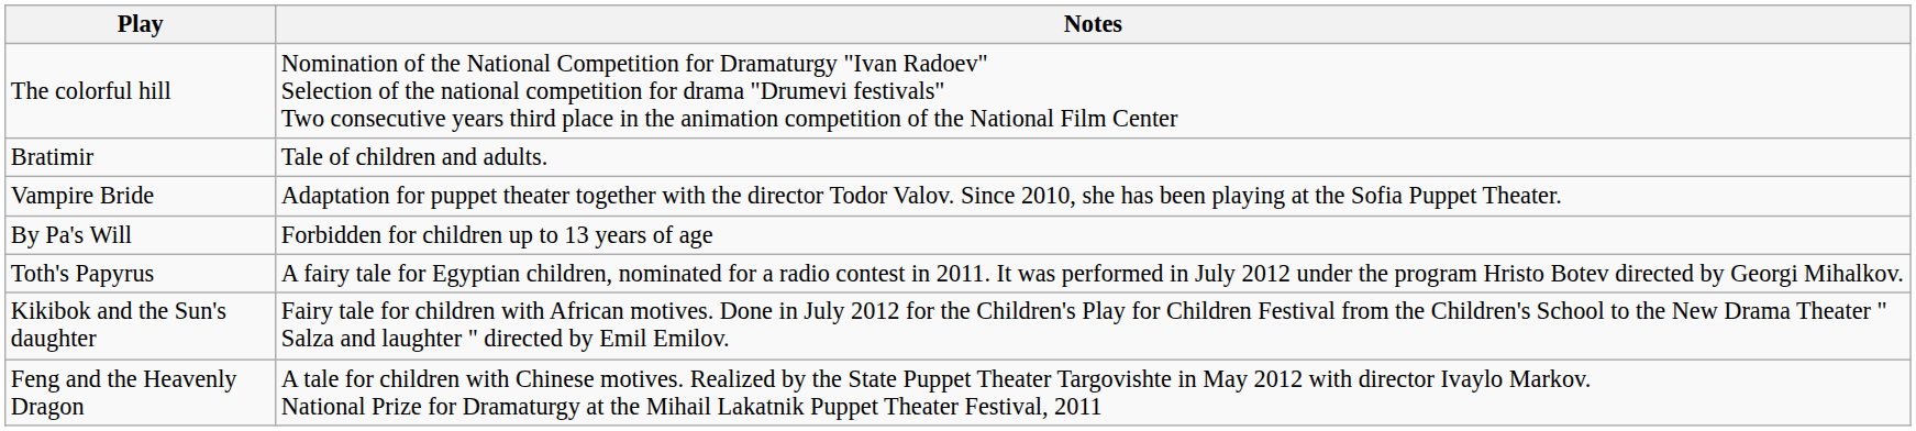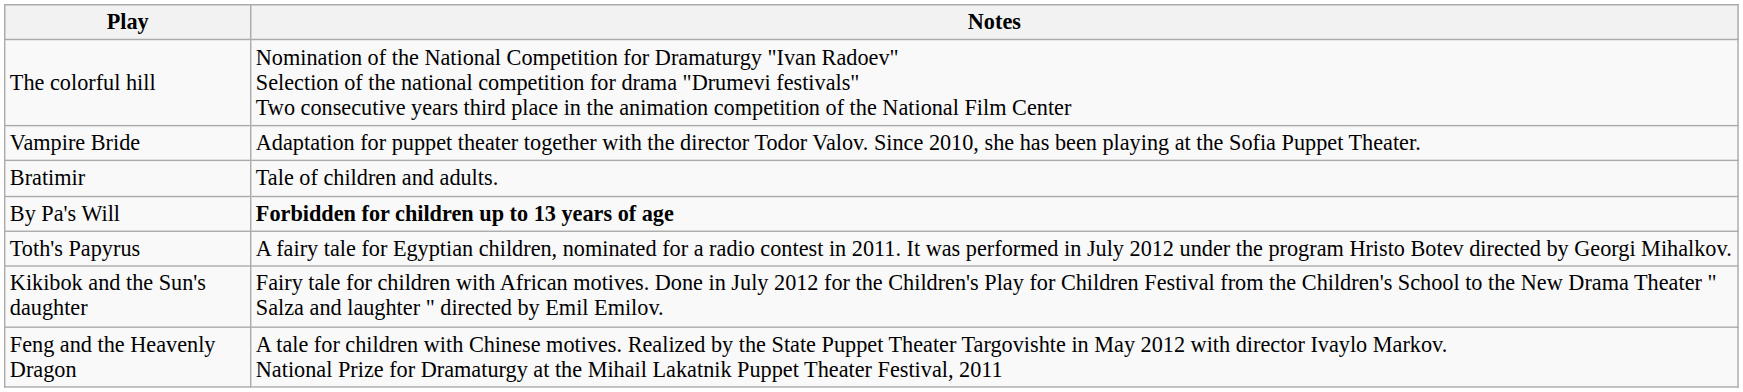rows swapped: Vampire Bride <-> Bratimir
By Pa's Will | Notes: normal -> bold
